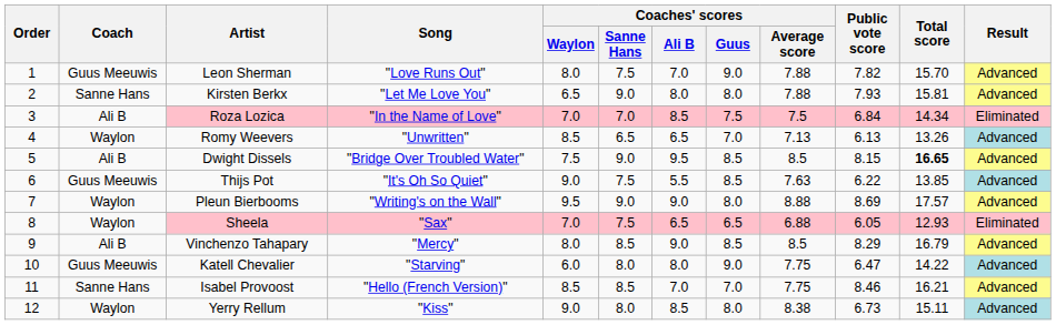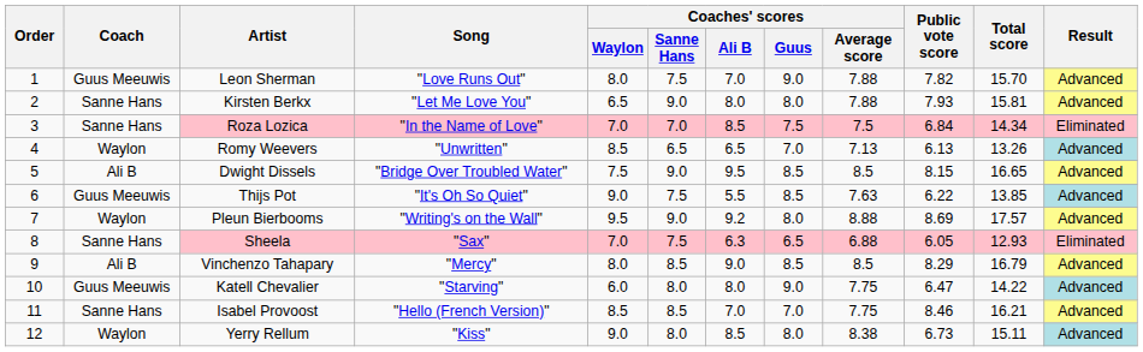Roza Lozica | Coach: Ali B -> Sanne Hans
Dwight Dissels | Total score: bold -> normal
Pleun Bierbooms | Coaches' scores / Ali B: 9.0 -> 9.2
Sheela | Coach: Waylon -> Sanne Hans
Sheela | Coaches' scores / Ali B: 6.5 -> 6.3
